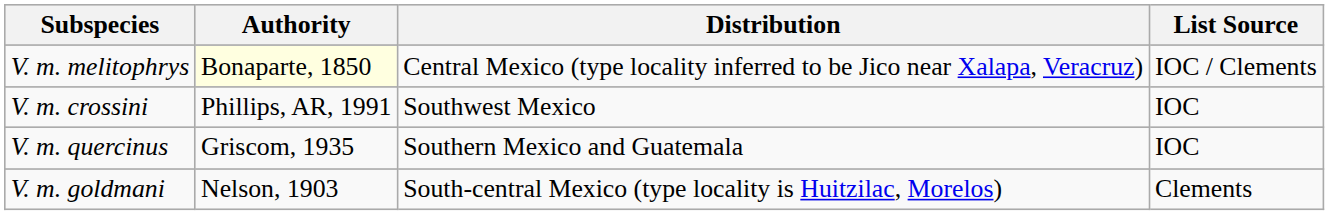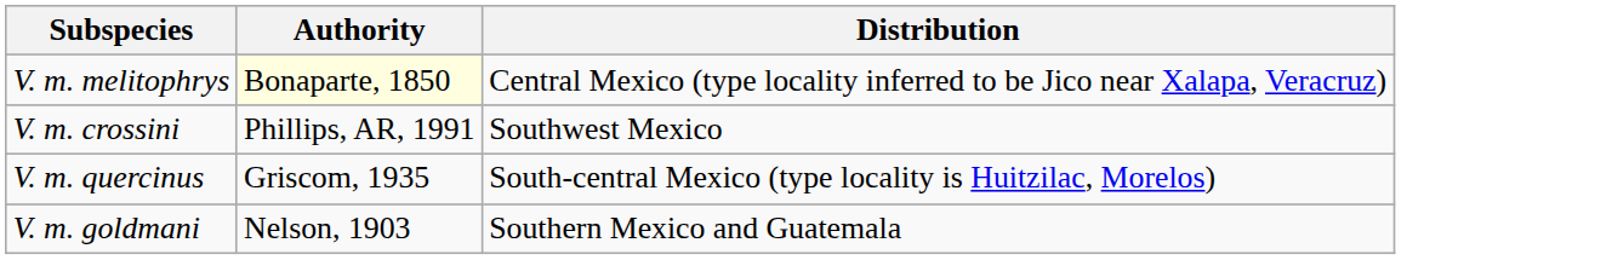- column: List Source | IOC / Clements | IOC | IOC | Clements
V. m. quercinus | Distribution: Southern Mexico and Guatemala -> South-central Mexico (type locality is Huitzilac, Morelos)
V. m. goldmani | Distribution: South-central Mexico (type locality is Huitzilac, Morelos) -> Southern Mexico and Guatemala
